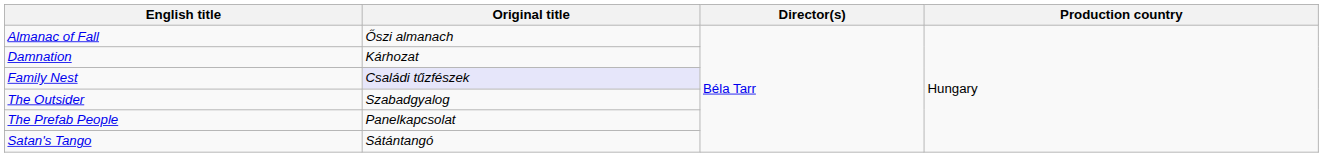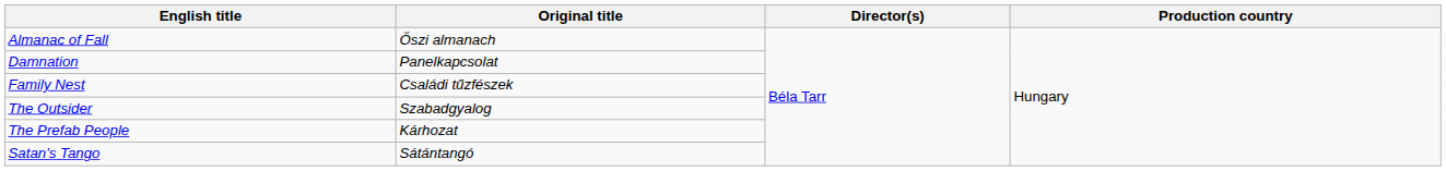Damnation | Original title: Kárhozat -> Panelkapcsolat
Family Nest | Original title: lavender background -> no background
The Prefab People | Original title: Panelkapcsolat -> Kárhozat
